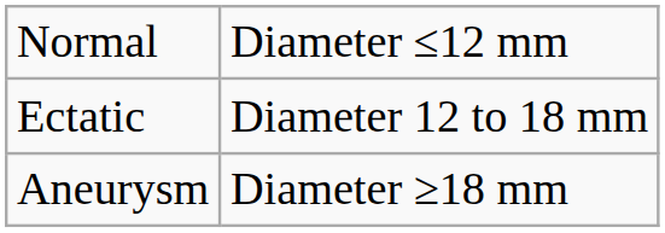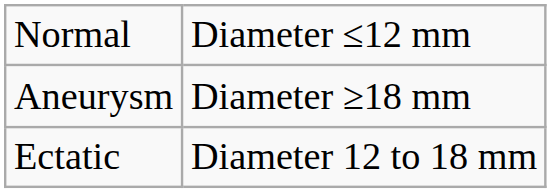rows swapped: Ectatic <-> Aneurysm
